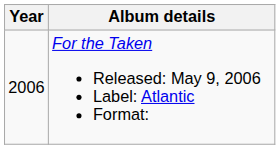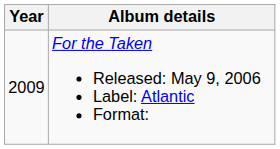For the Taken Released: May 9, 2006 Label: Atlantic Format: | Year: 2006 -> 2009
